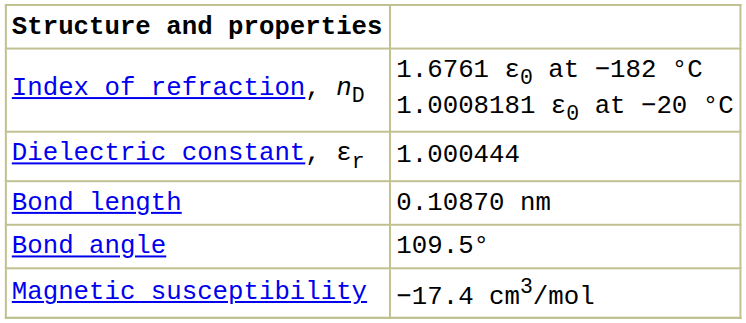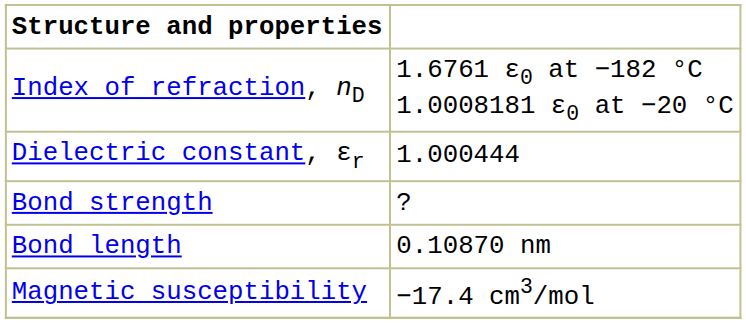+ row: Bond strength | ?
- row: Bond angle | 109.5°
